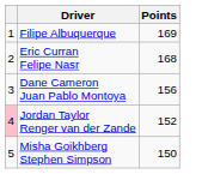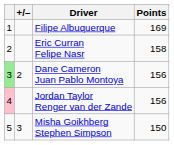+ column: +/– | 2 | 3
Eric Curran Felipe Nasr | Points: 168 -> 158
Dane Cameron Juan Pablo Montoya | column 1: no background -> lightgreen background
Jordan Taylor Renger van der Zande | Points: 152 -> 156
